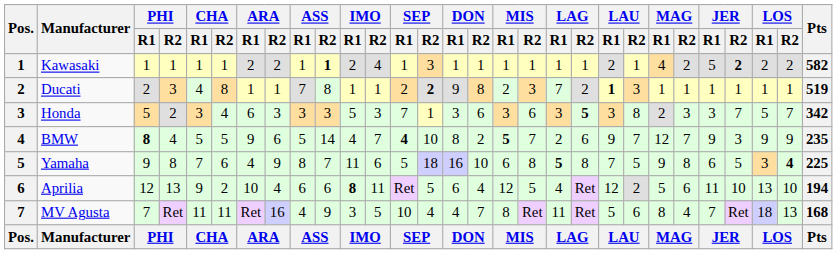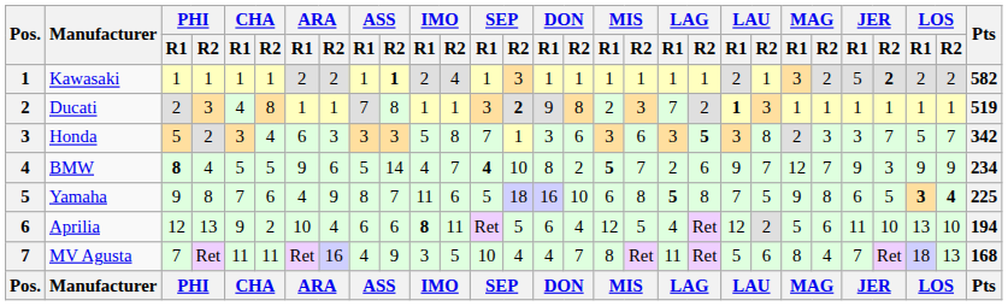Kawasaki | MAG / R1: 4 -> 3
Ducati | SEP / R1: 2 -> 3
Honda | IMO / R2: 3 -> 8
BMW | Pts: 235 -> 234
Yamaha | LOS / R1: normal -> bold
